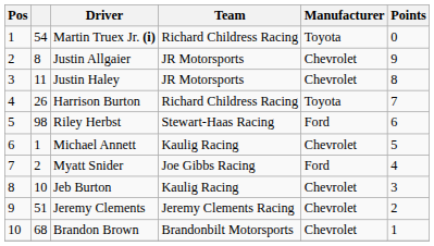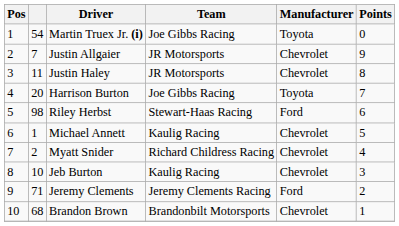Martin Truex Jr. (i) | Team: Richard Childress Racing -> Joe Gibbs Racing
Justin Allgaier | column 2: 8 -> 7
Harrison Burton | column 2: 26 -> 20
Harrison Burton | Team: Richard Childress Racing -> Joe Gibbs Racing
Myatt Snider | Team: Joe Gibbs Racing -> Richard Childress Racing
Myatt Snider | Manufacturer: Ford -> Chevrolet
Jeremy Clements | column 2: 51 -> 71
Jeremy Clements | Manufacturer: Chevrolet -> Ford
